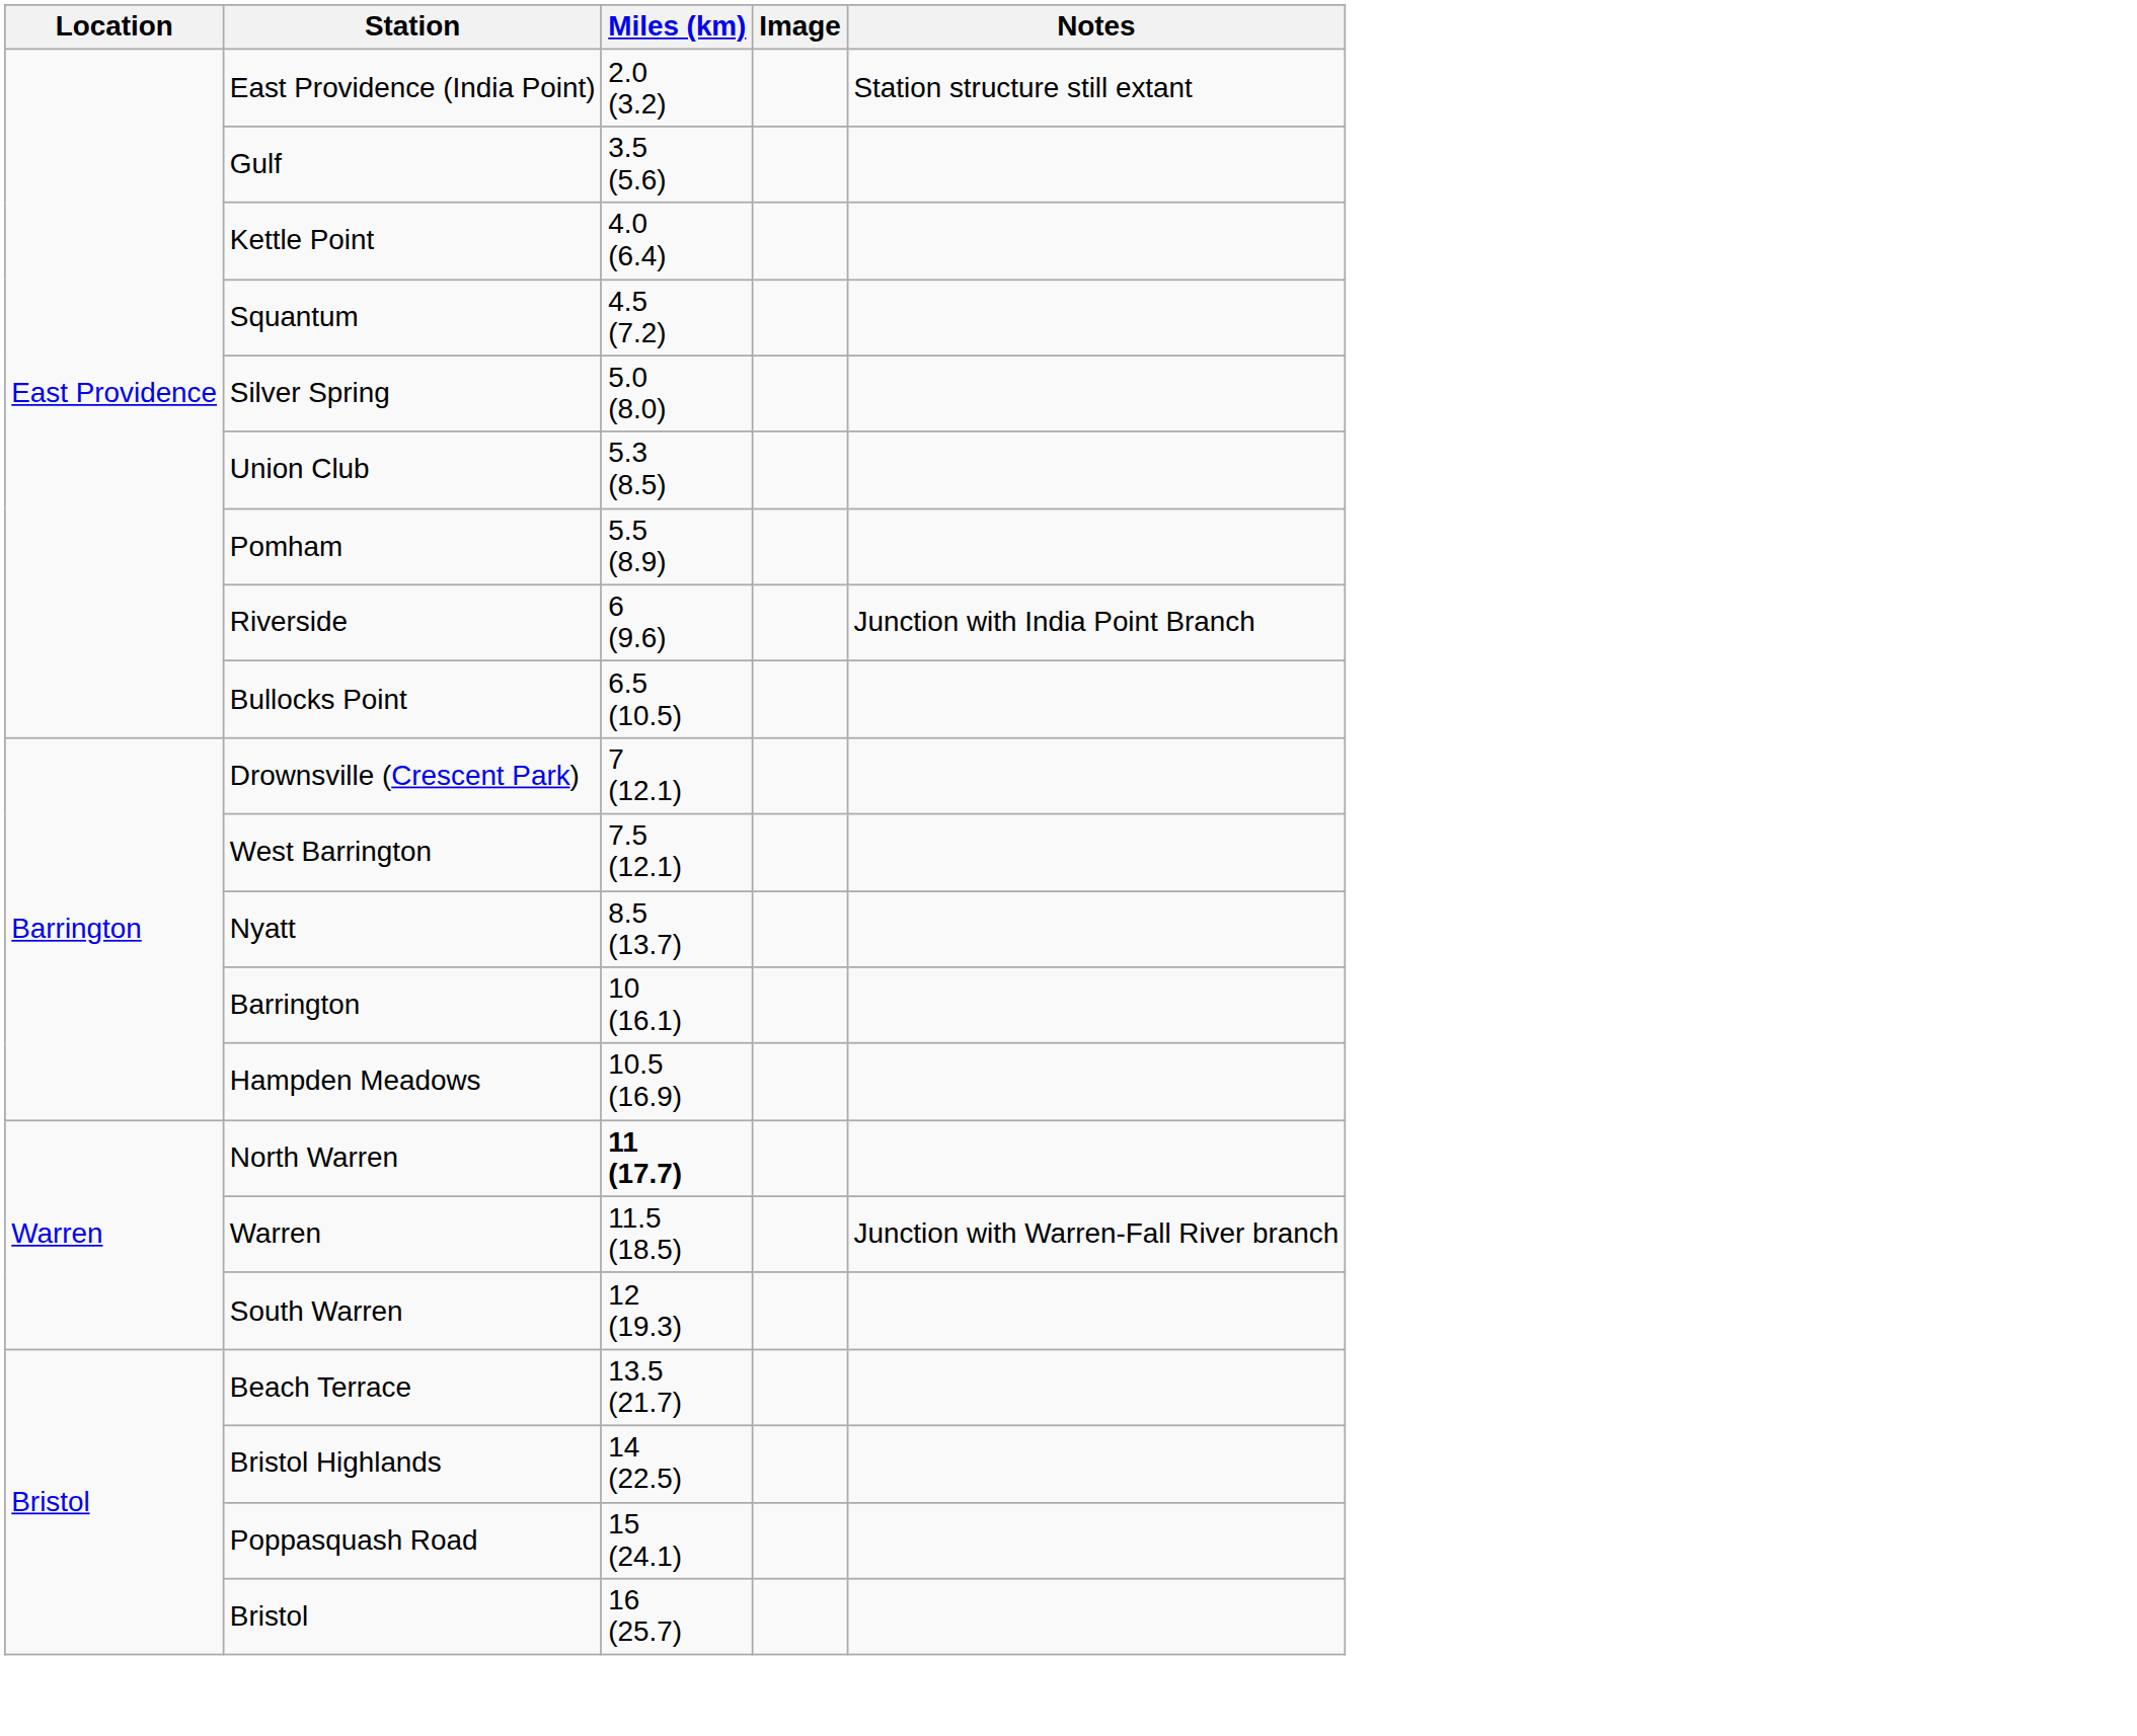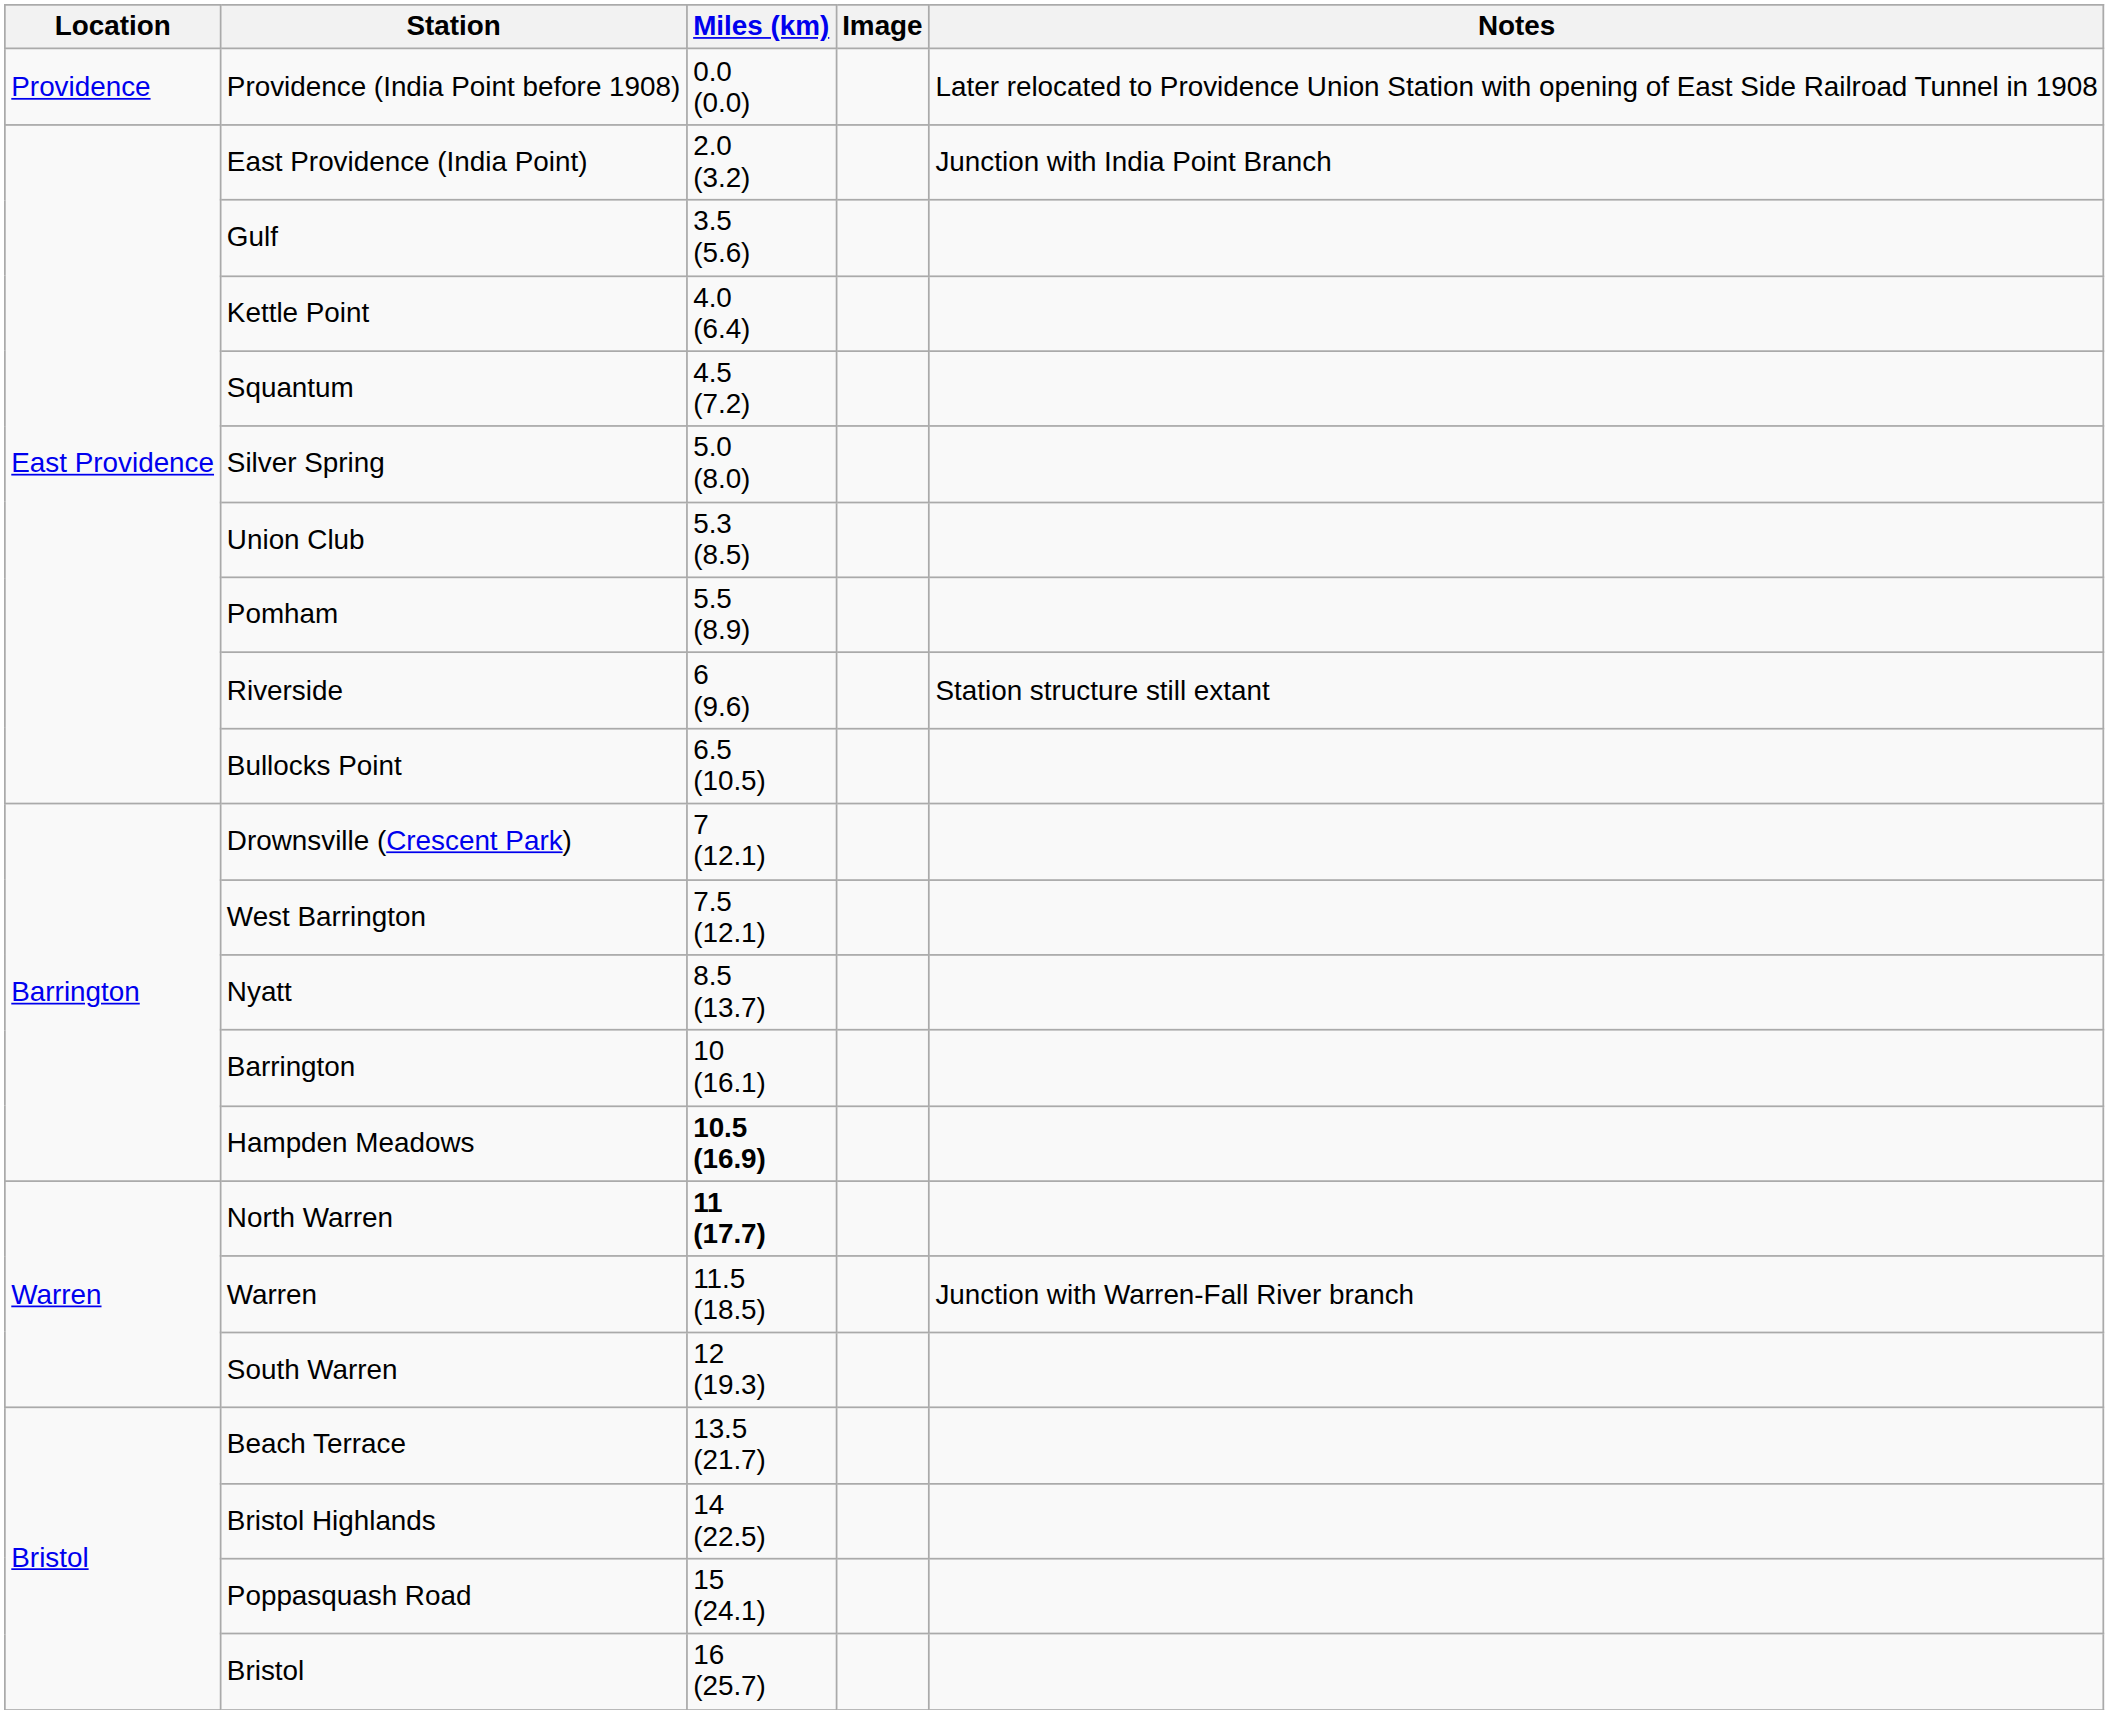+ row: Providence | Providence (India Point before 1908) | 0.0 (0.0) | Later relocated to Providence Union Station with opening of East Side Railroad Tunnel in 1908
East Providence (India Point) | Notes: Station structure still extant -> Junction with India Point Branch
Riverside | Notes: Junction with India Point Branch -> Station structure still extant
Hampden Meadows | Miles (km): normal -> bold
